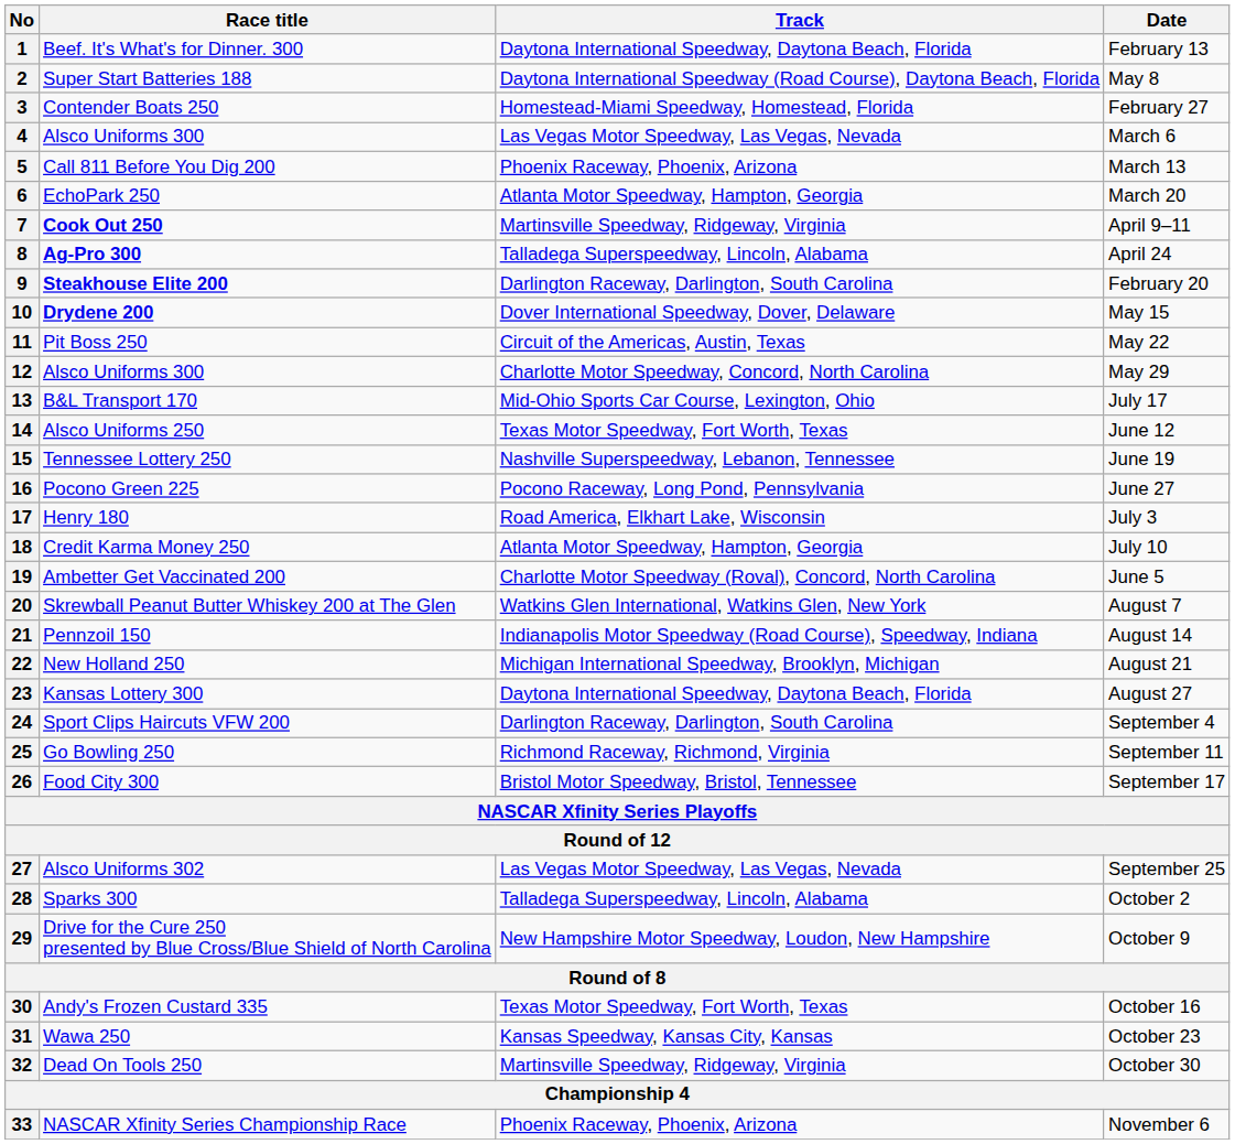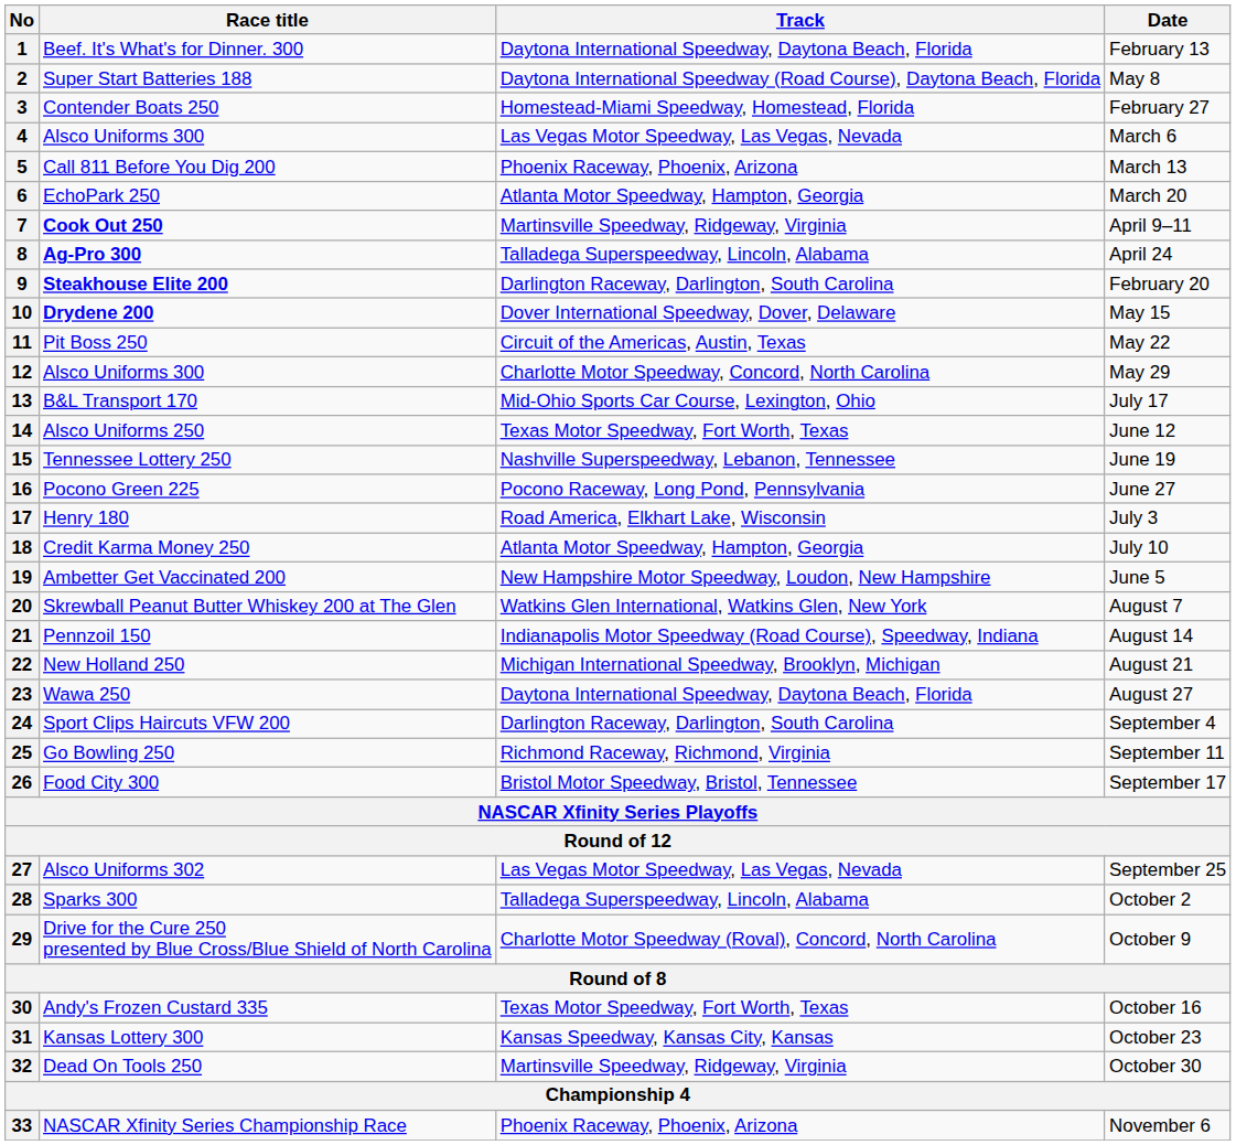19 | Track: Charlotte Motor Speedway (Roval), Concord, North Carolina -> New Hampshire Motor Speedway, Loudon, New Hampshire
23 | Race title: Kansas Lottery 300 -> Wawa 250
29 | Track: New Hampshire Motor Speedway, Loudon, New Hampshire -> Charlotte Motor Speedway (Roval), Concord, North Carolina
31 | Race title: Wawa 250 -> Kansas Lottery 300
